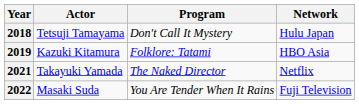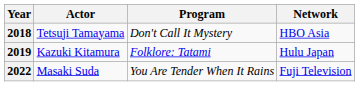2018 | Network: Hulu Japan -> HBO Asia
2019 | Network: HBO Asia -> Hulu Japan
- row: 2021 | Takayuki Yamada | The Naked Director | Netflix
